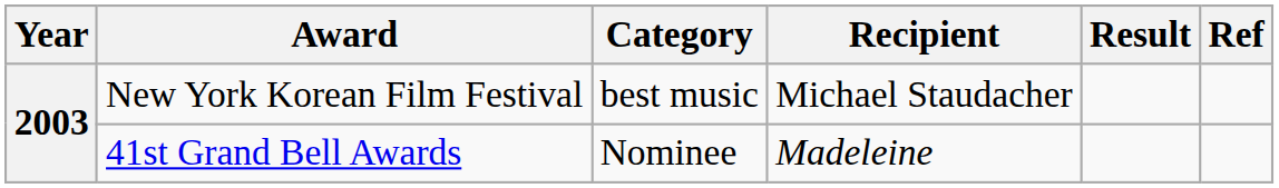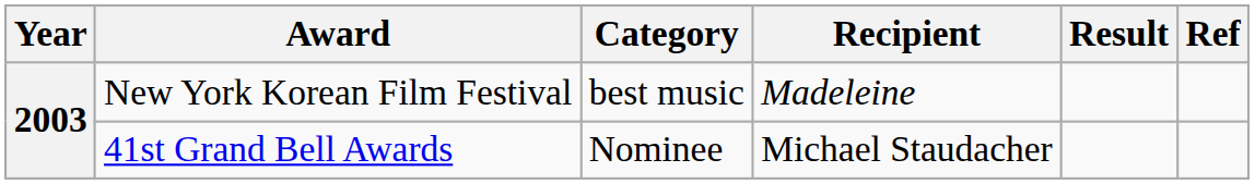New York Korean Film Festival | Recipient: Michael Staudacher -> Madeleine
41st Grand Bell Awards | Recipient: Madeleine -> Michael Staudacher
